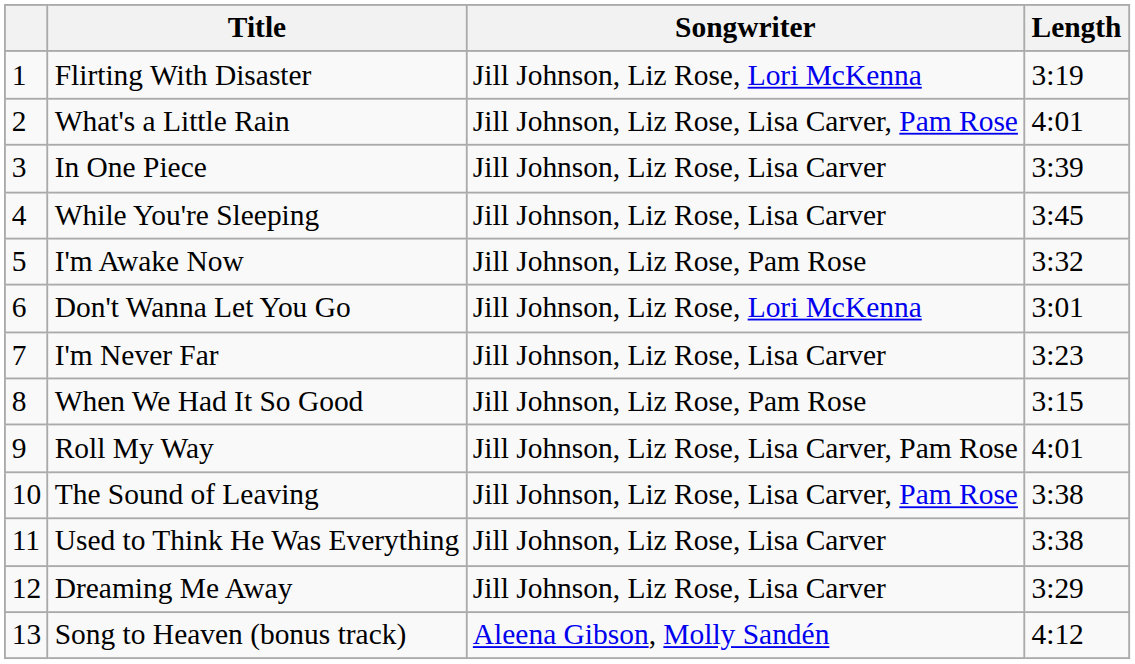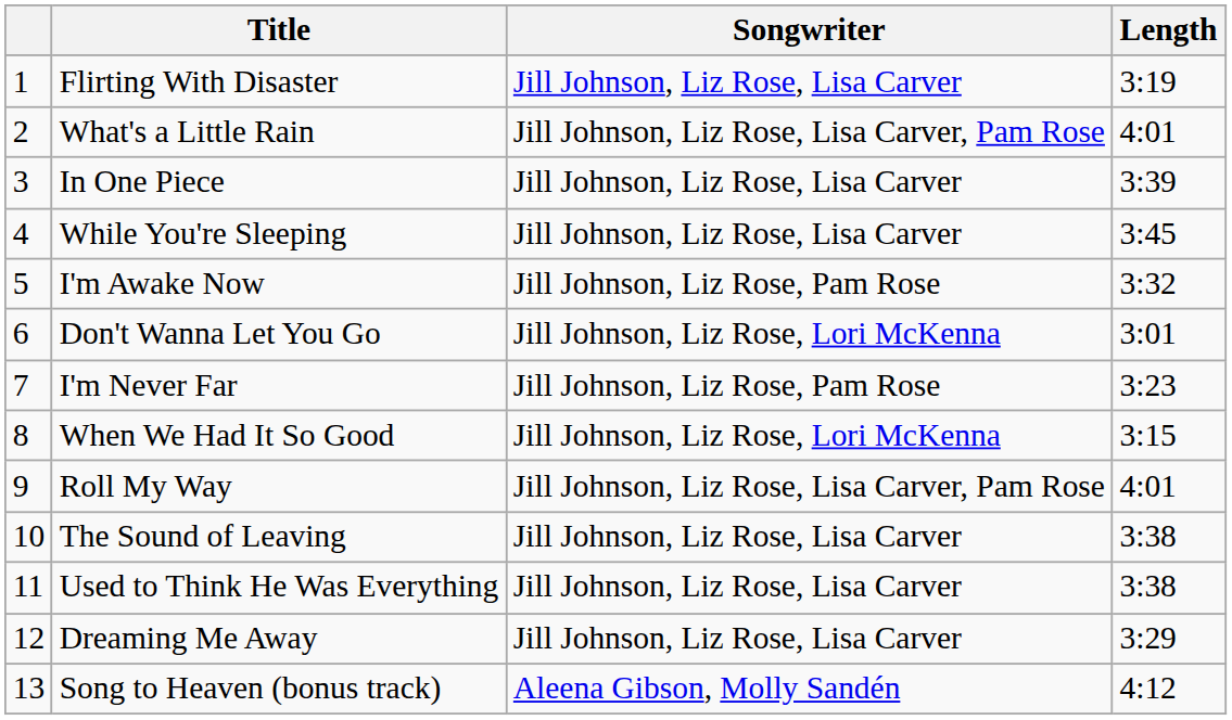Flirting With Disaster | Songwriter: Jill Johnson, Liz Rose, Lori McKenna -> Jill Johnson, Liz Rose, Lisa Carver
I'm Never Far | Songwriter: Jill Johnson, Liz Rose, Lisa Carver -> Jill Johnson, Liz Rose, Pam Rose
When We Had It So Good | Songwriter: Jill Johnson, Liz Rose, Pam Rose -> Jill Johnson, Liz Rose, Lori McKenna
The Sound of Leaving | Songwriter: Jill Johnson, Liz Rose, Lisa Carver, Pam Rose -> Jill Johnson, Liz Rose, Lisa Carver
